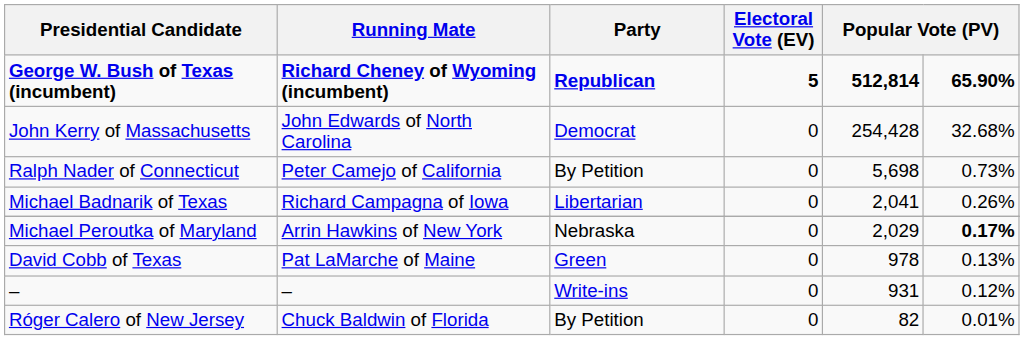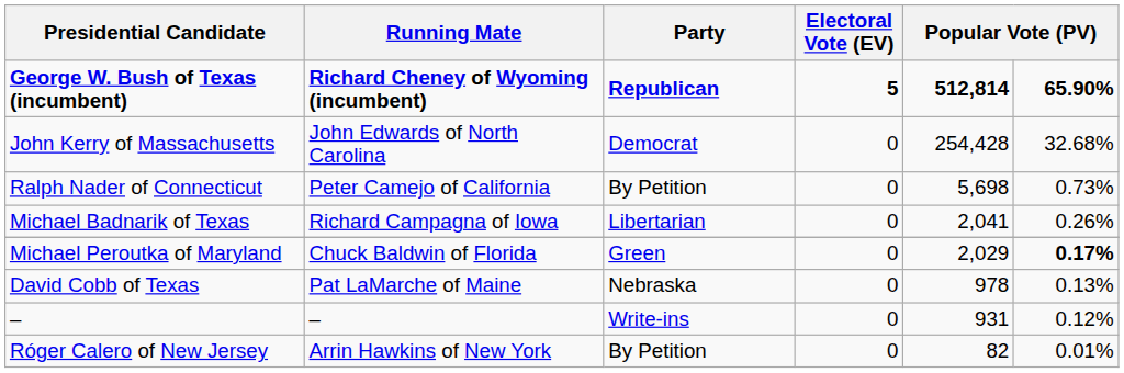Michael Peroutka of Maryland | Running Mate: Arrin Hawkins of New York -> Chuck Baldwin of Florida
Michael Peroutka of Maryland | Party: Nebraska -> Green
David Cobb of Texas | Party: Green -> Nebraska
Róger Calero of New Jersey | Running Mate: Chuck Baldwin of Florida -> Arrin Hawkins of New York
